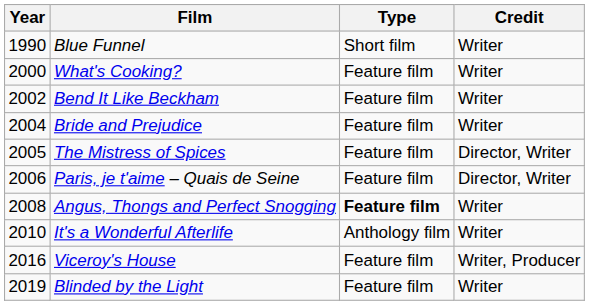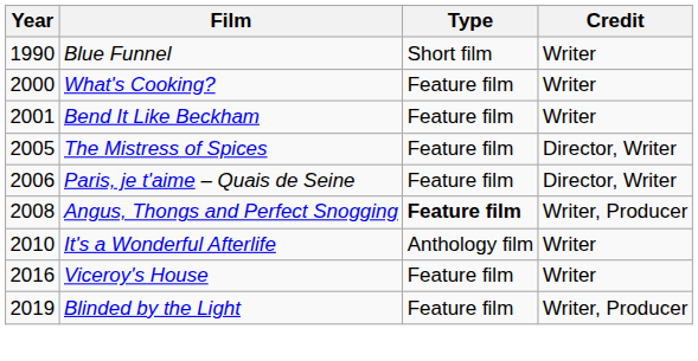Bend It Like Beckham | Year: 2002 -> 2001
- row: 2004 | Bride and Prejudice | Feature film | Writer
Angus, Thongs and Perfect Snogging | Credit: Writer -> Writer, Producer
Viceroy's House | Credit: Writer, Producer -> Writer
Blinded by the Light | Credit: Writer -> Writer, Producer
